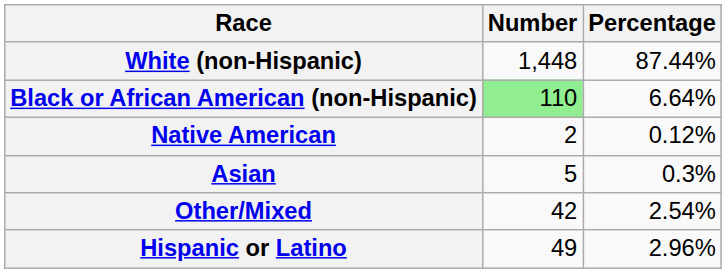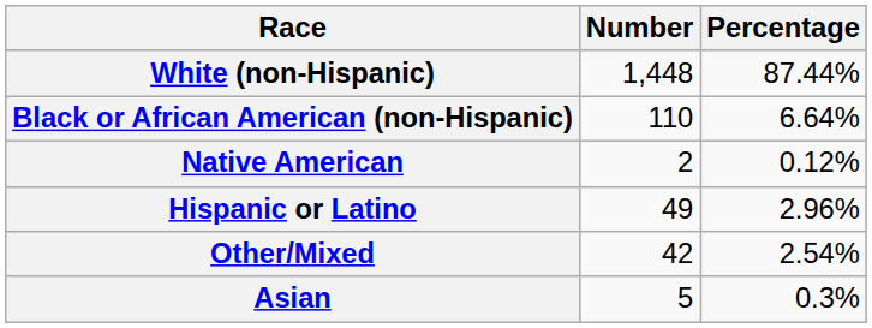Black or African American (non-Hispanic) | Number: lightgreen background -> no background
rows swapped: Asian <-> Hispanic or Latino
